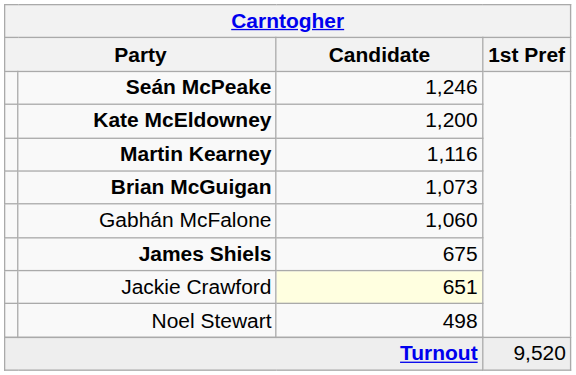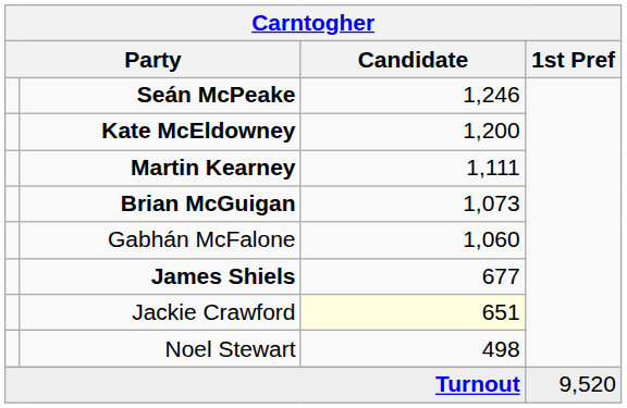Martin Kearney | Candidate: 1,116 -> 1,111
James Shiels | Candidate: 675 -> 677
